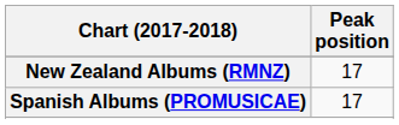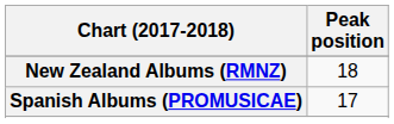New Zealand Albums (RMNZ) | Peak position: 17 -> 18
